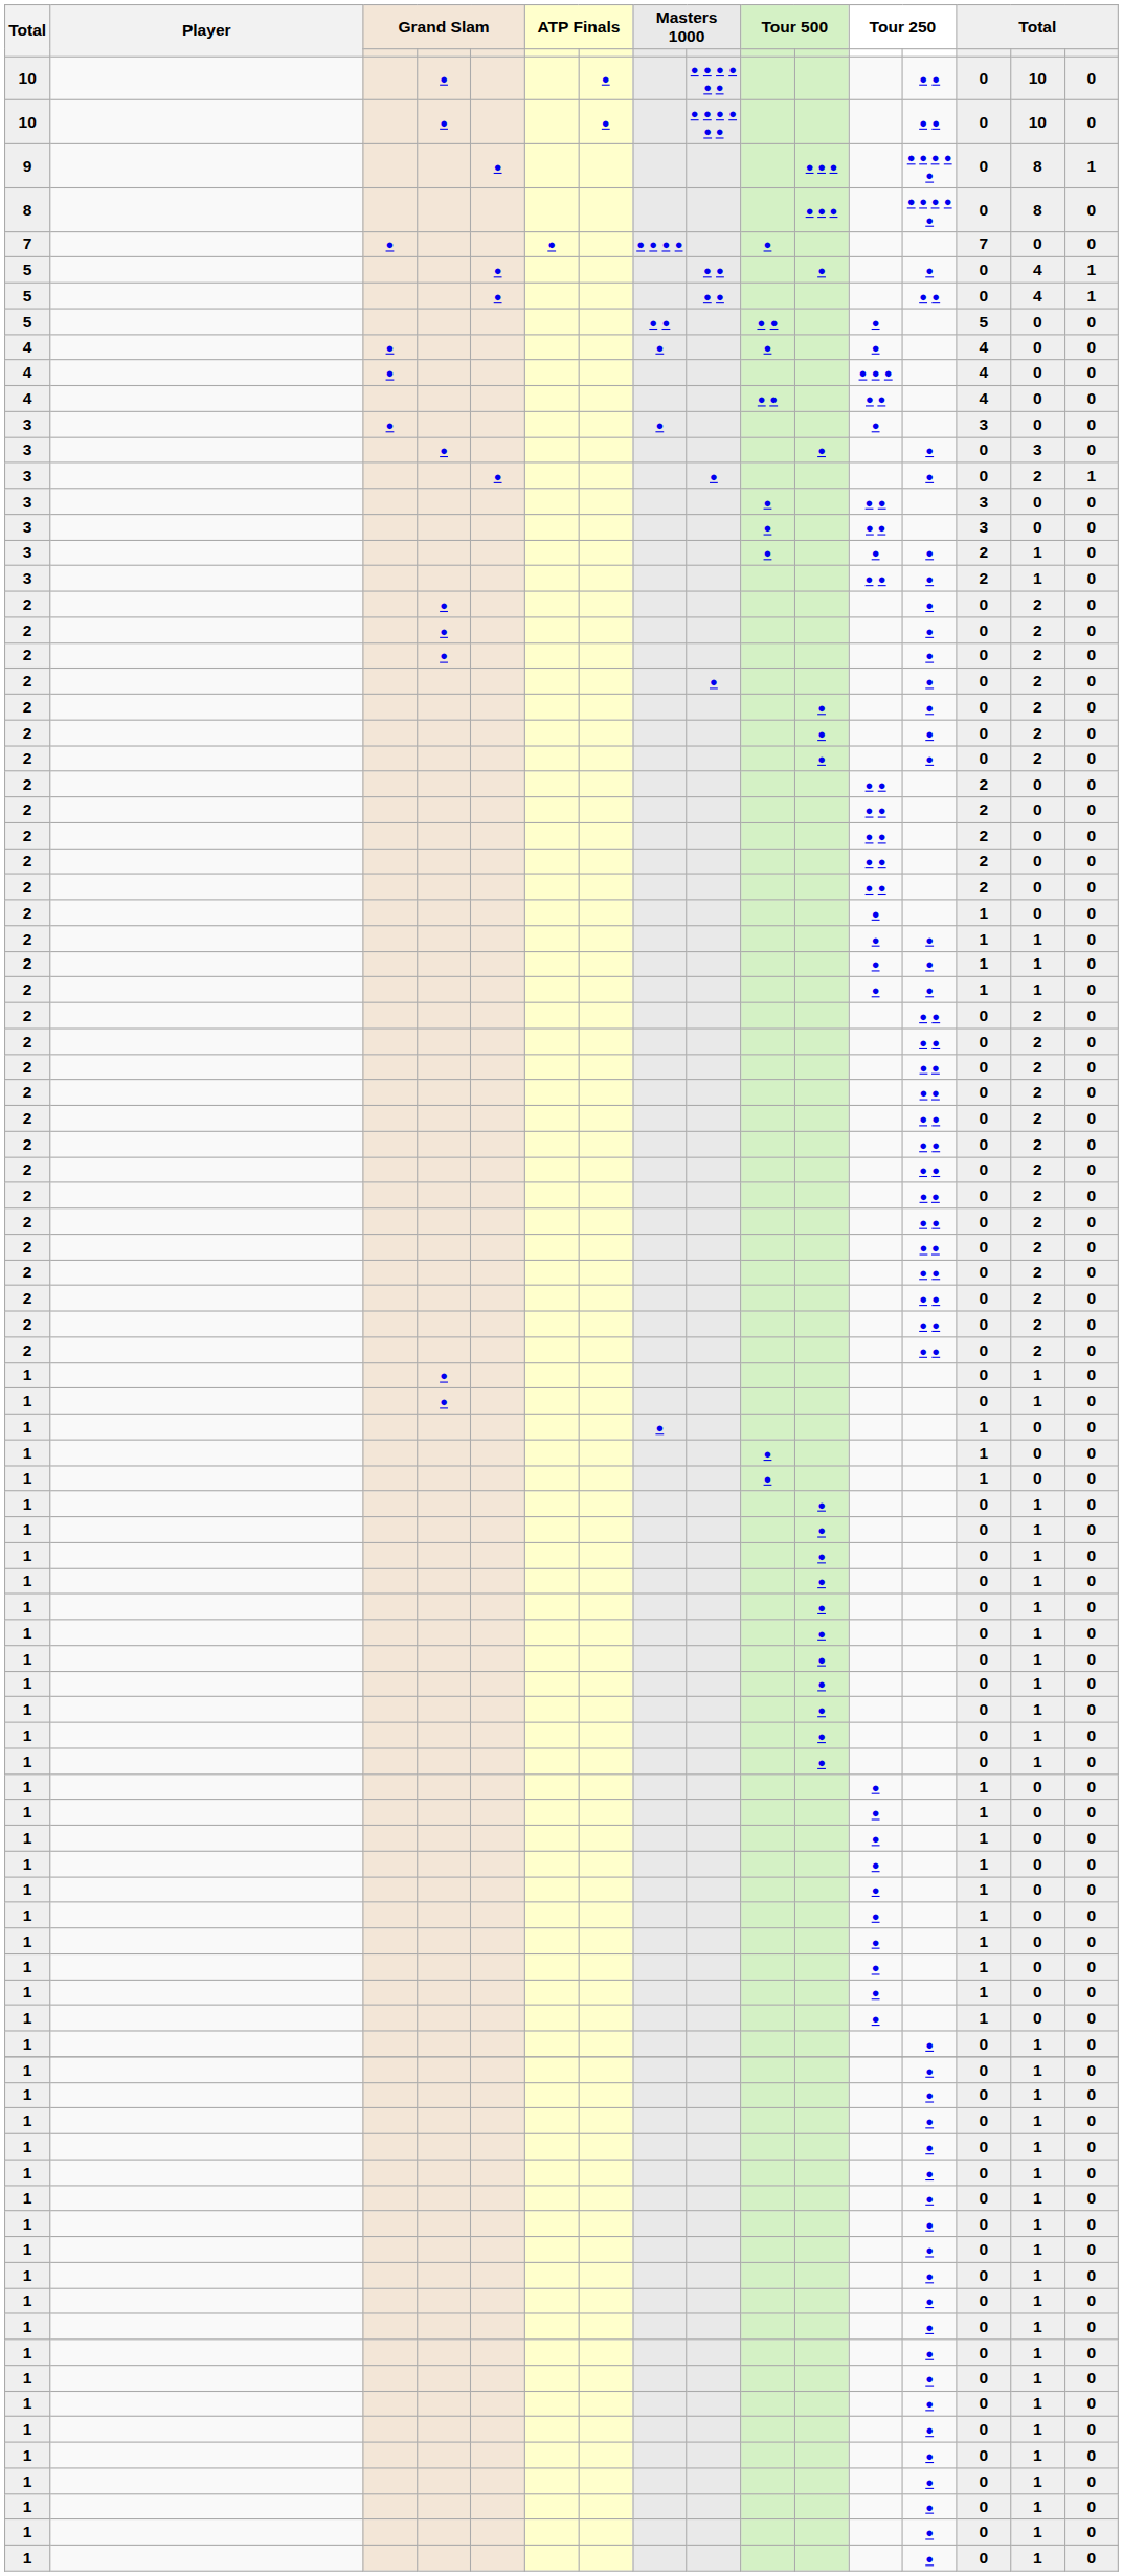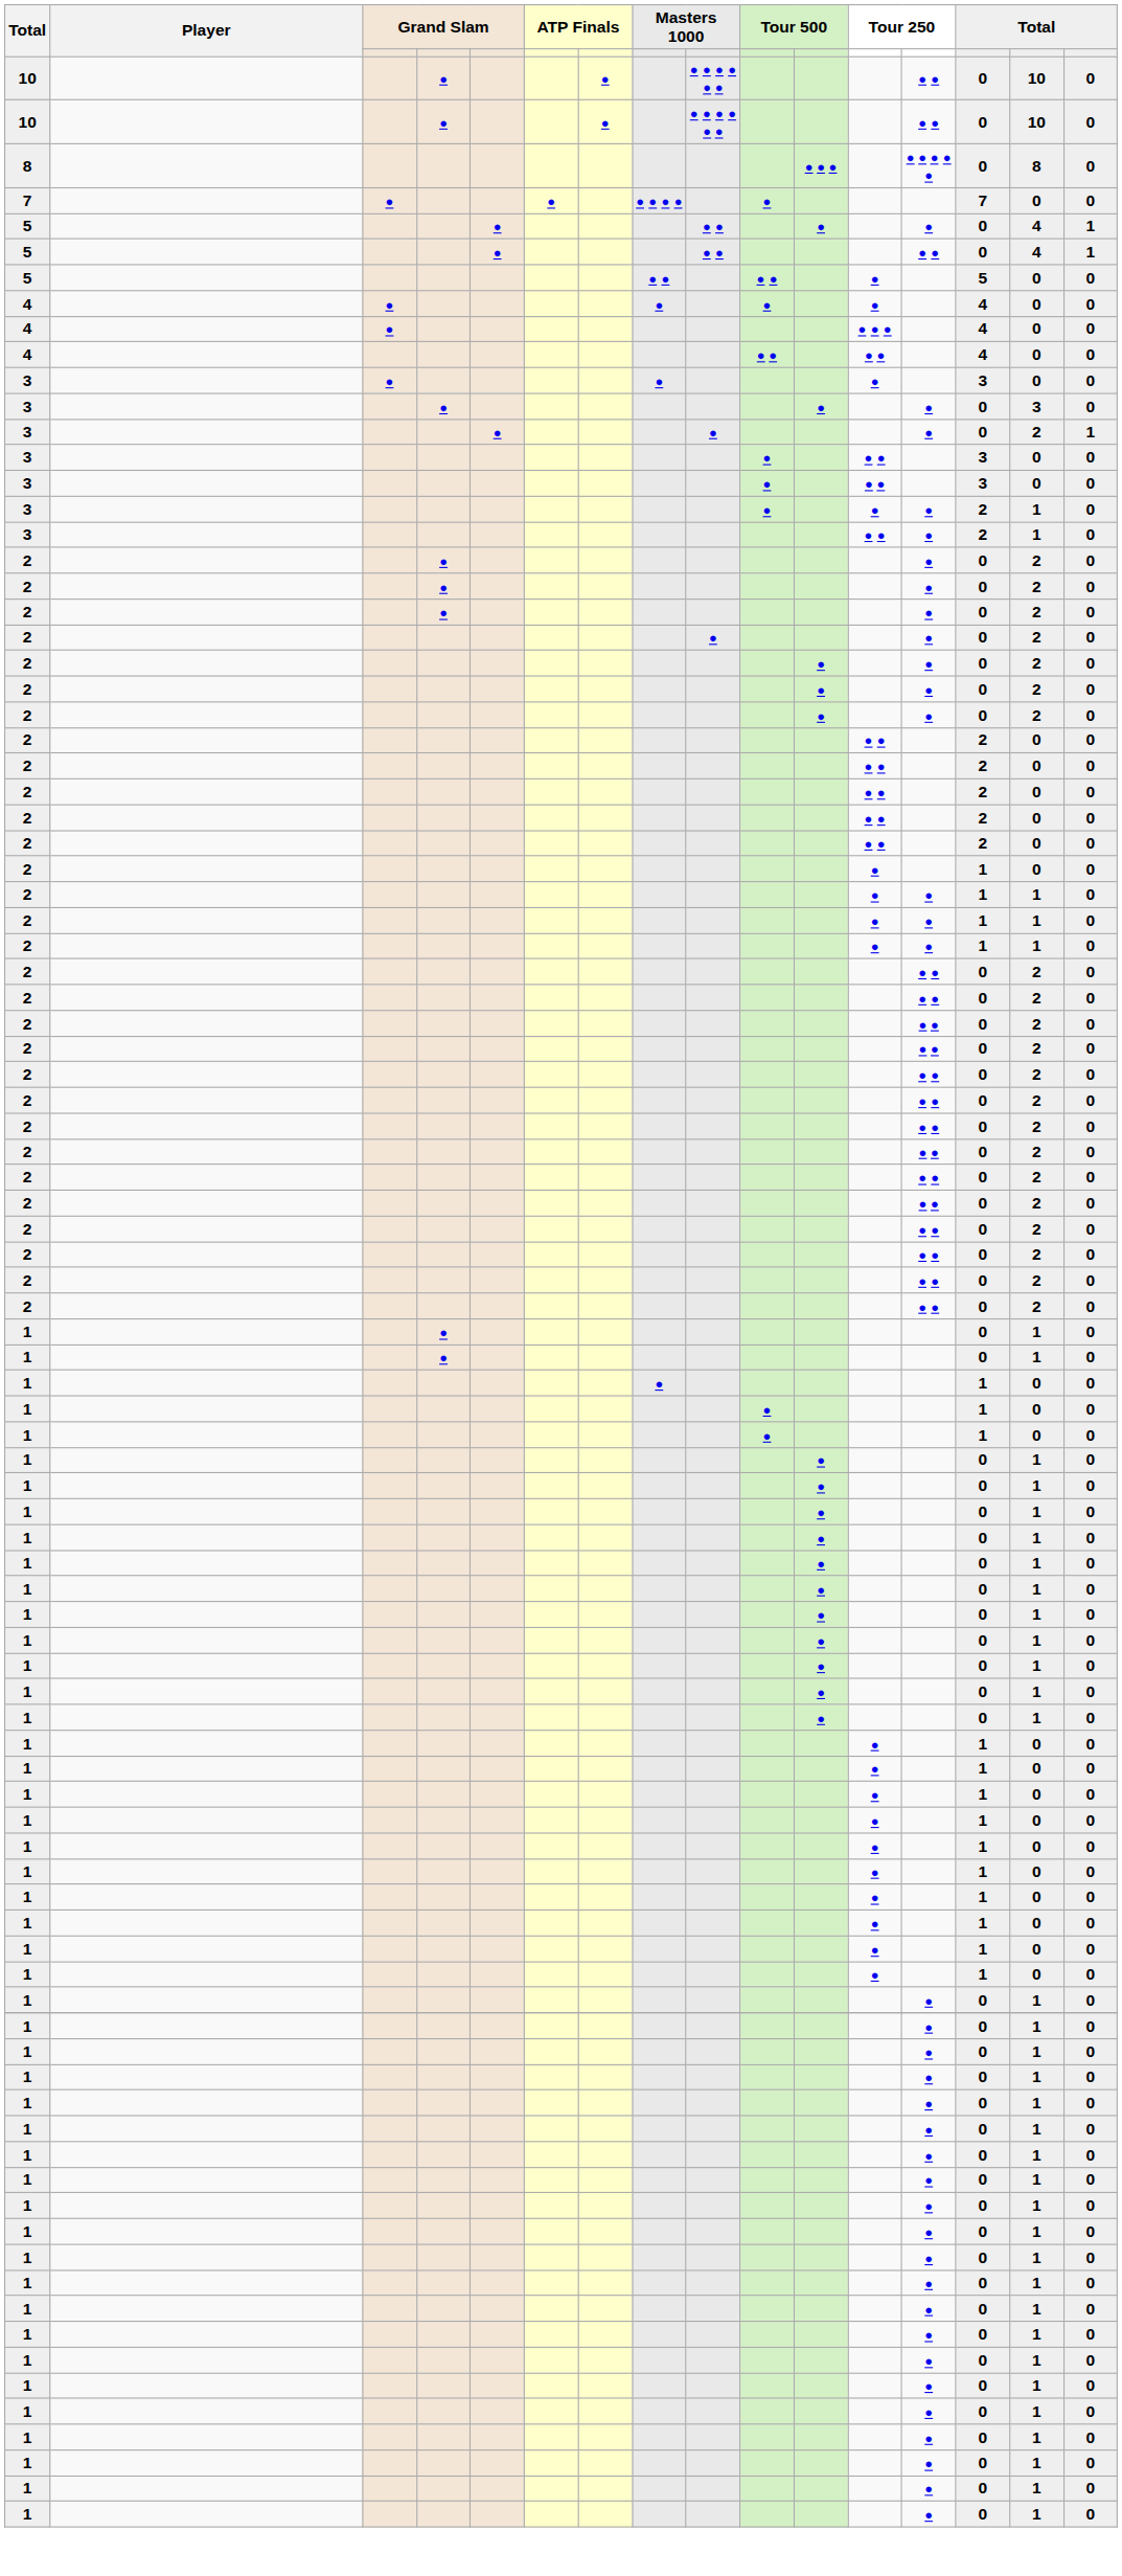- row: 9 | ● | ● ● ● | ● ● ● ● ● | 0 | 8 | 1
